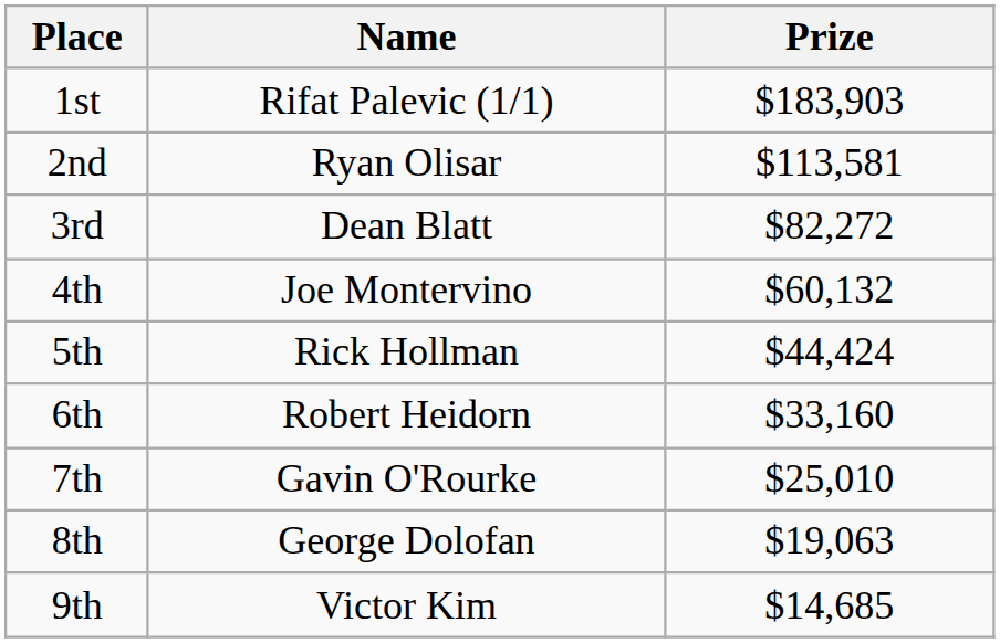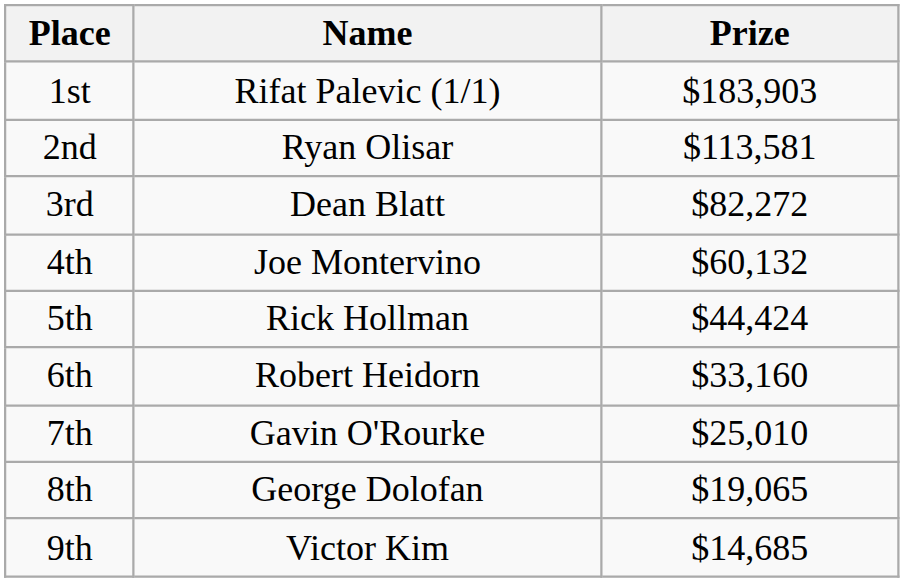8th | Prize: $19,063 -> $19,065
